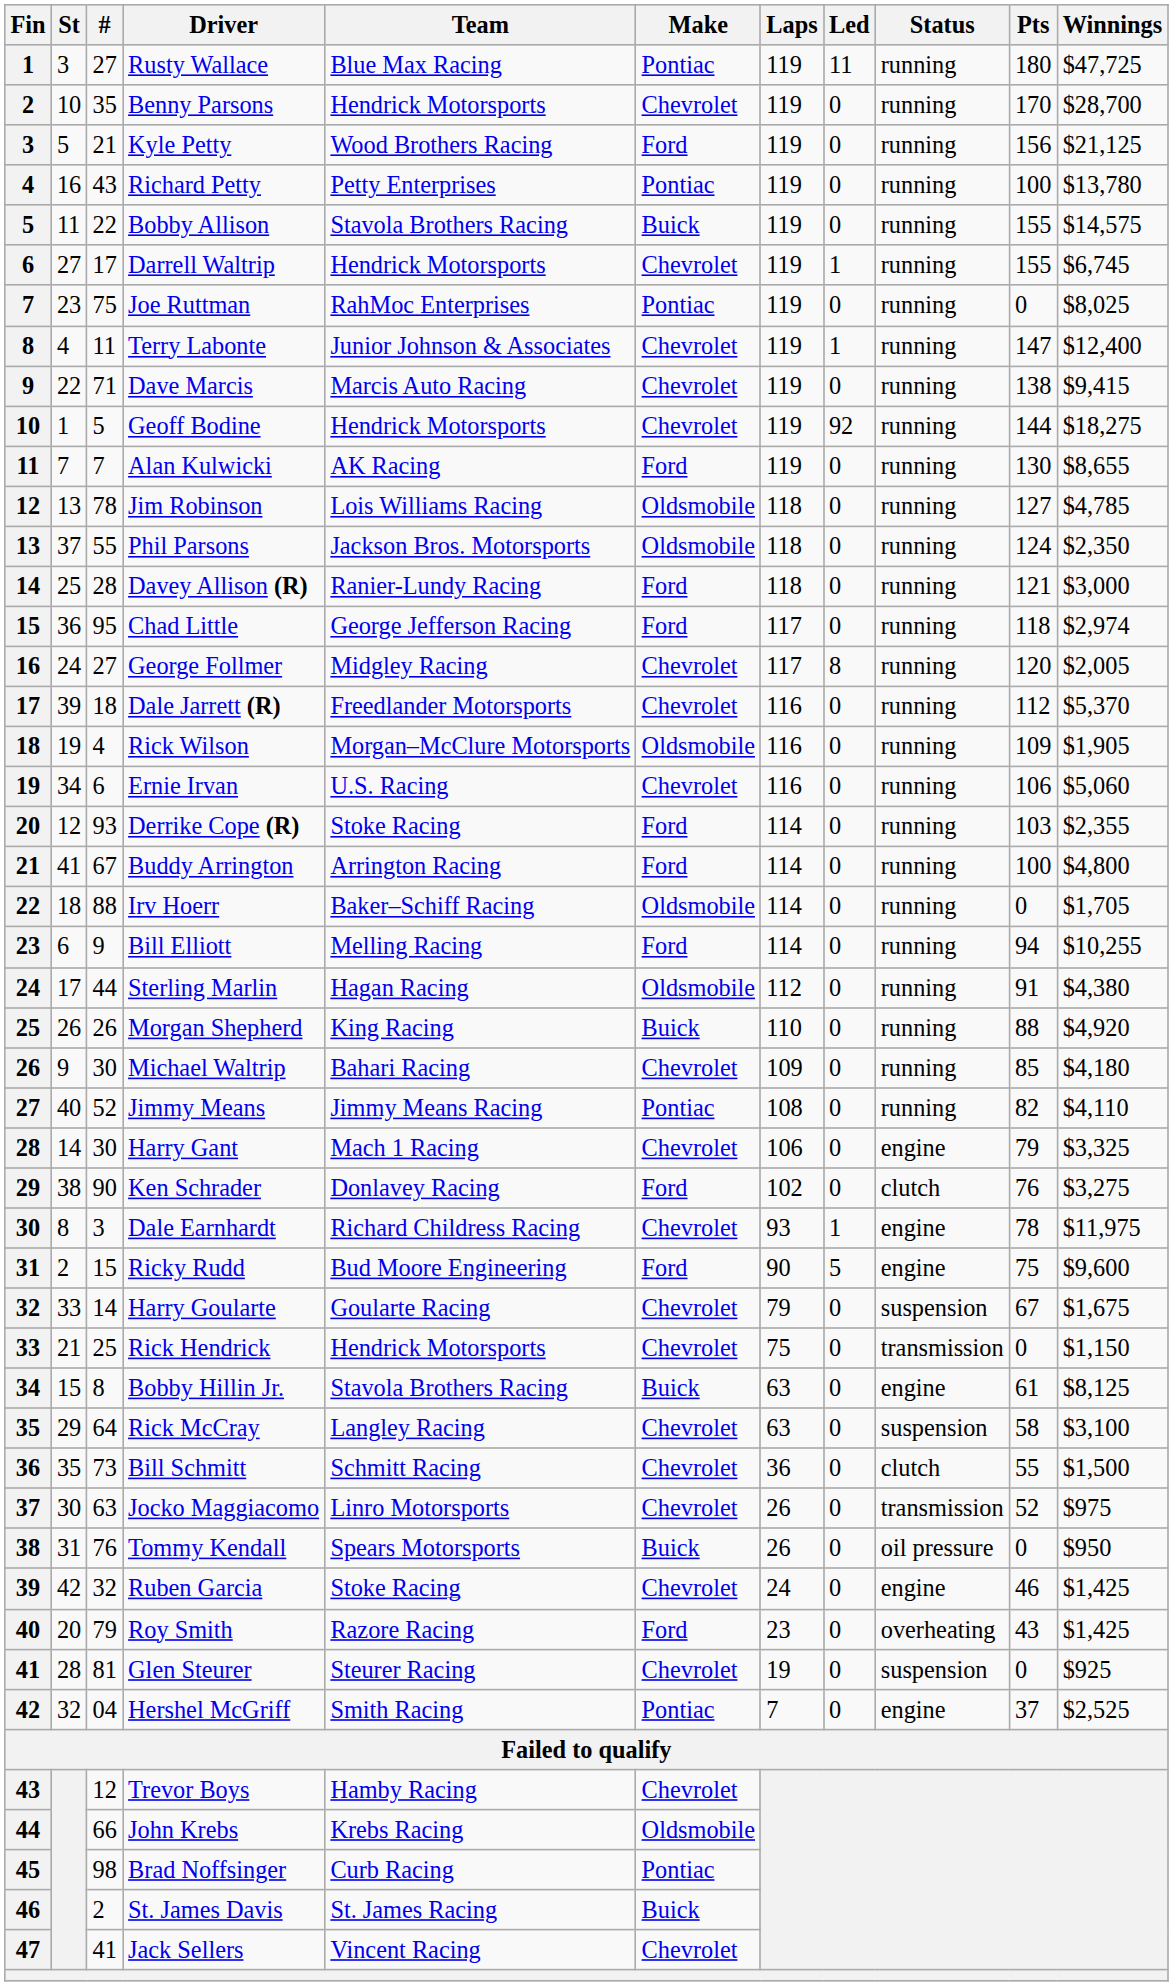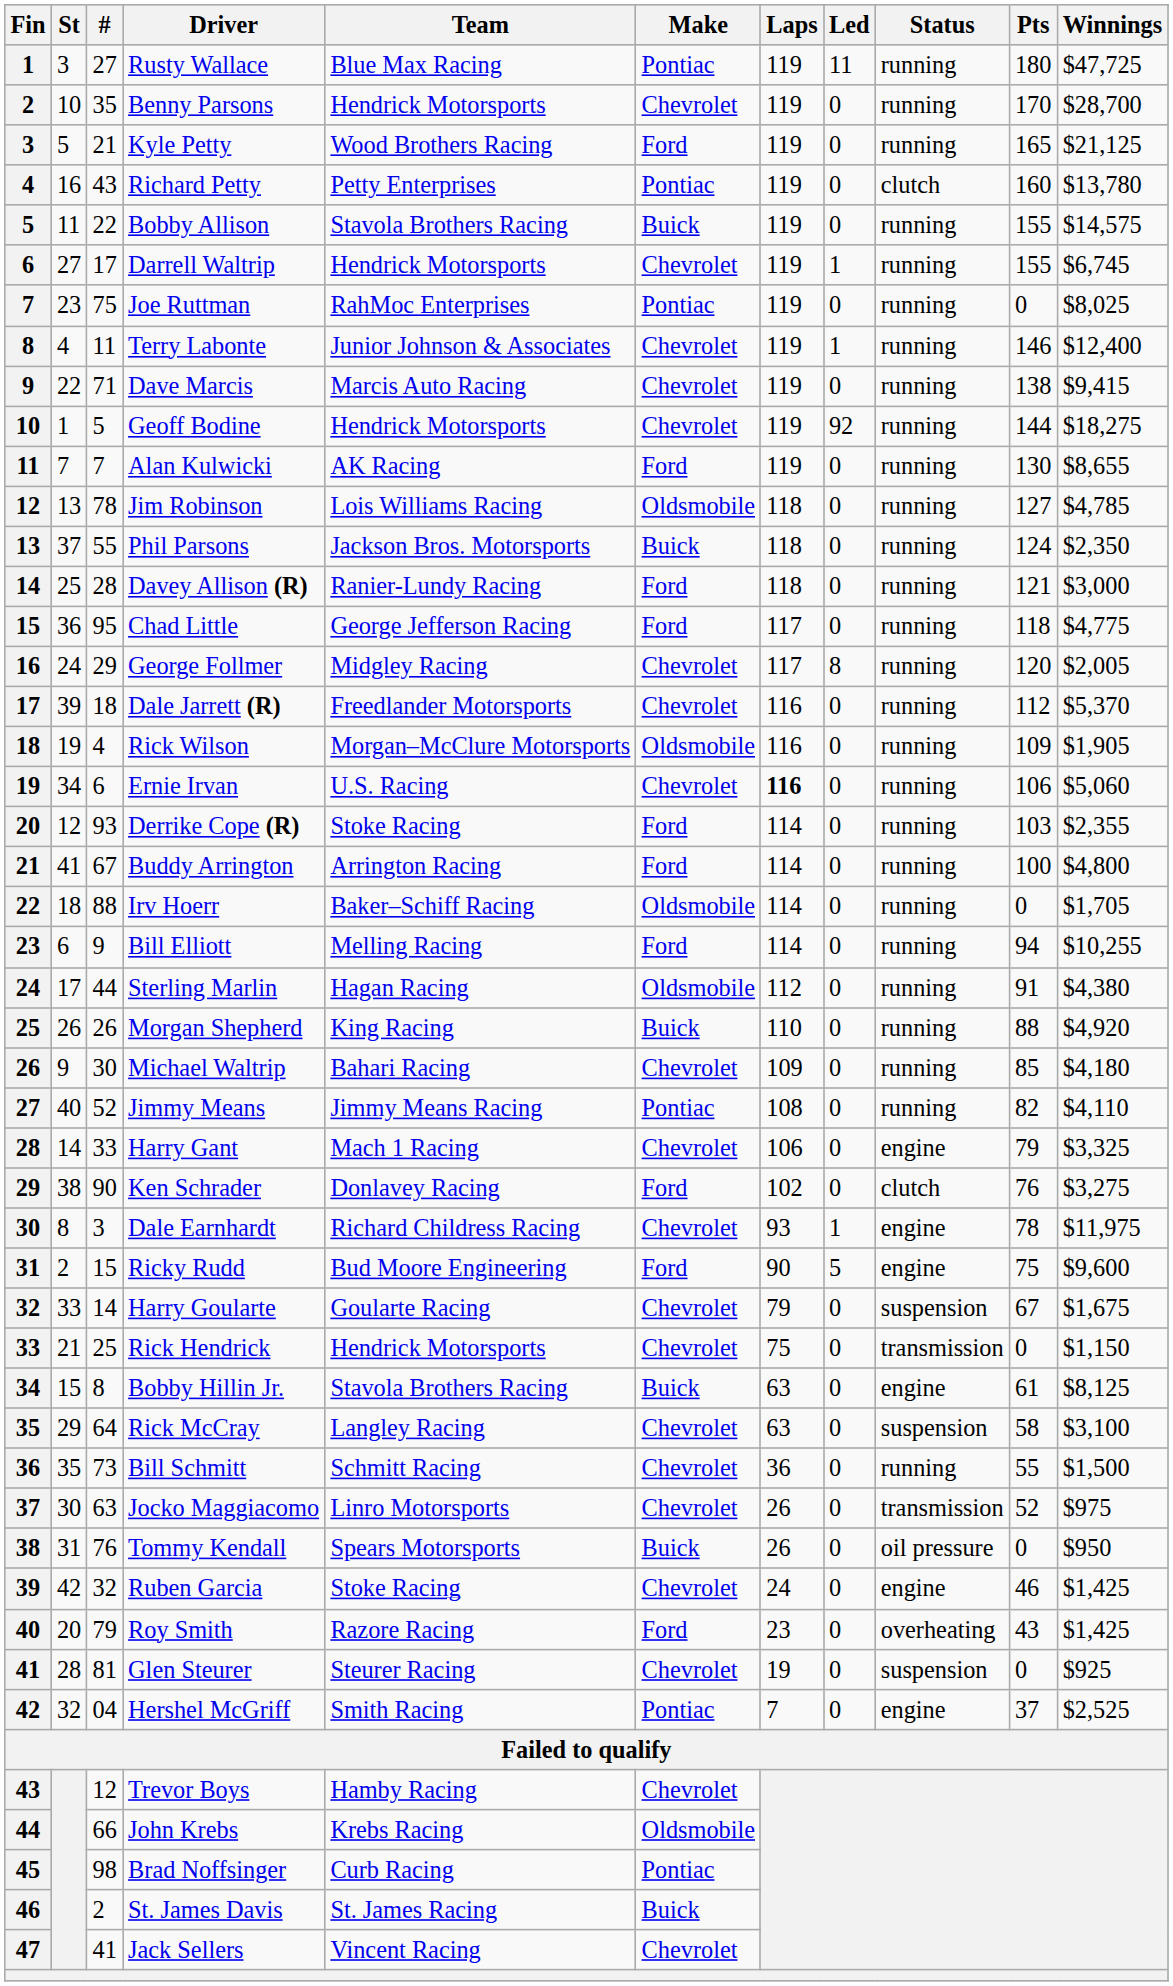Kyle Petty | Pts: 156 -> 165
Richard Petty | Status: running -> clutch
Richard Petty | Pts: 100 -> 160
Terry Labonte | Pts: 147 -> 146
Phil Parsons | Make: Oldsmobile -> Buick
Chad Little | Winnings: $2,974 -> $4,775
George Follmer | #: 27 -> 29
Ernie Irvan | Laps: normal -> bold
Harry Gant | #: 30 -> 33
Bill Schmitt | Status: clutch -> running
